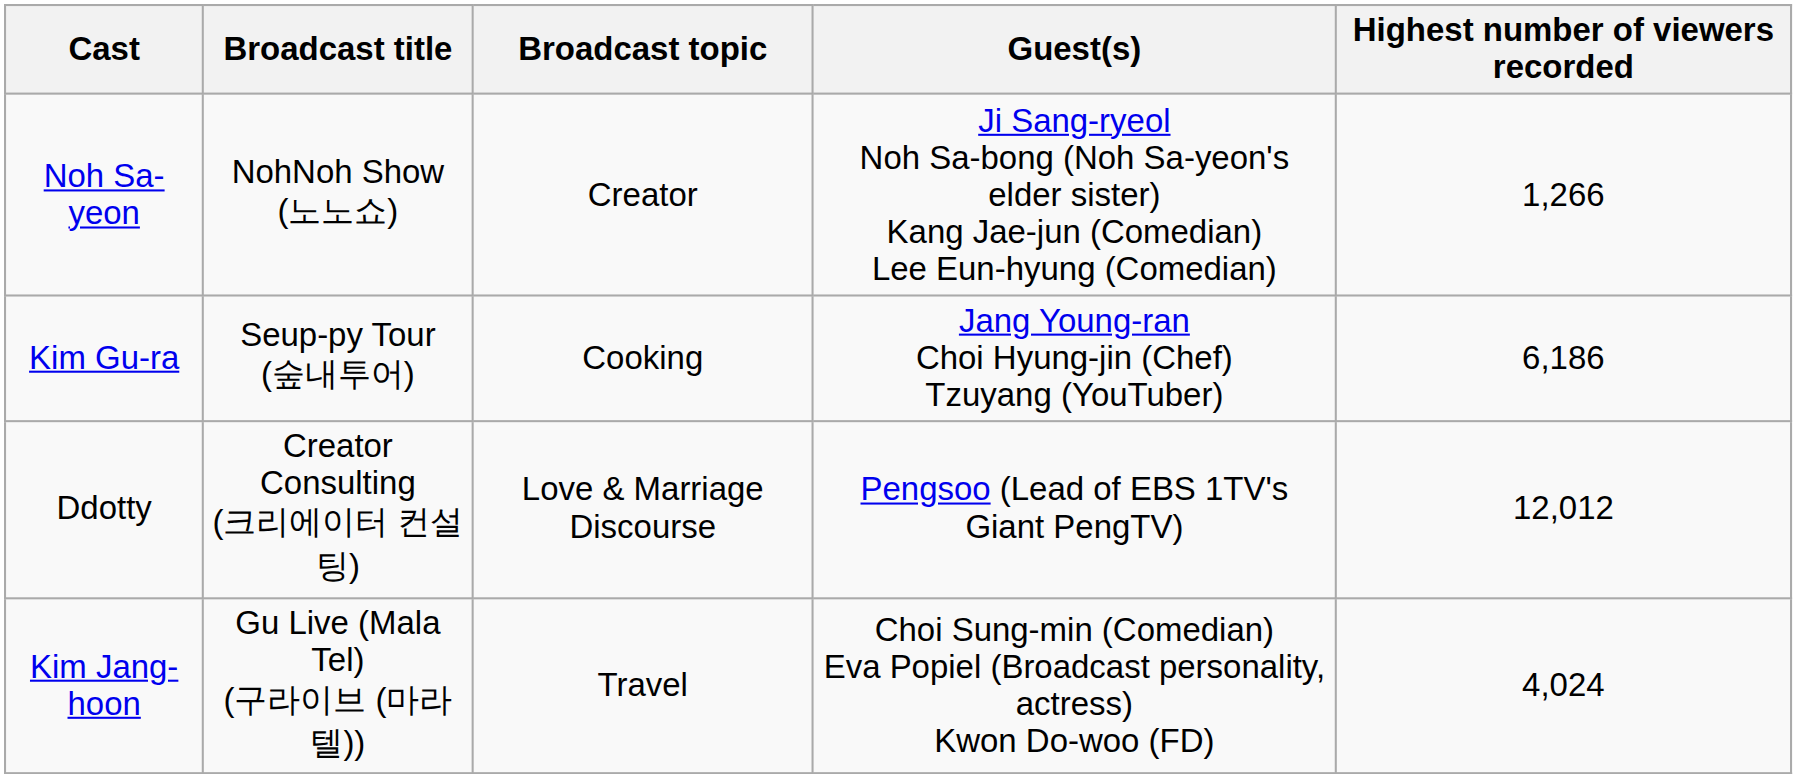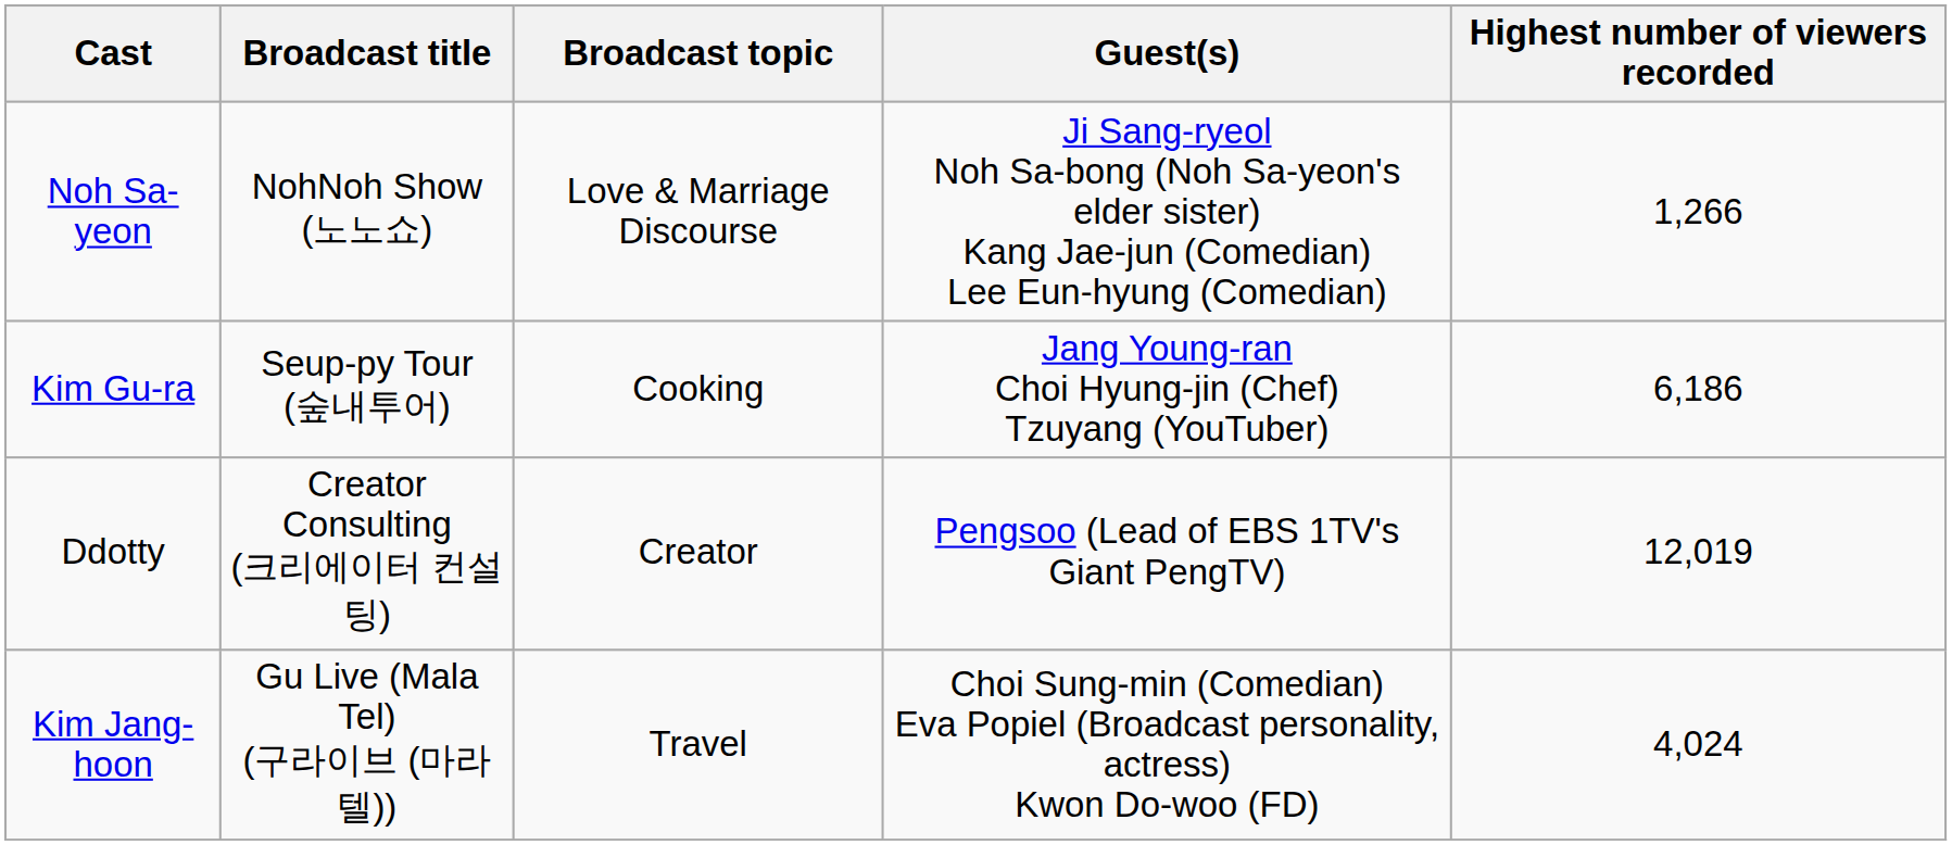Noh Sa-yeon | Broadcast topic: Creator -> Love & Marriage Discourse
Ddotty | Broadcast topic: Love & Marriage Discourse -> Creator
Ddotty | Highest number of viewers recorded: 12,012 -> 12,019
